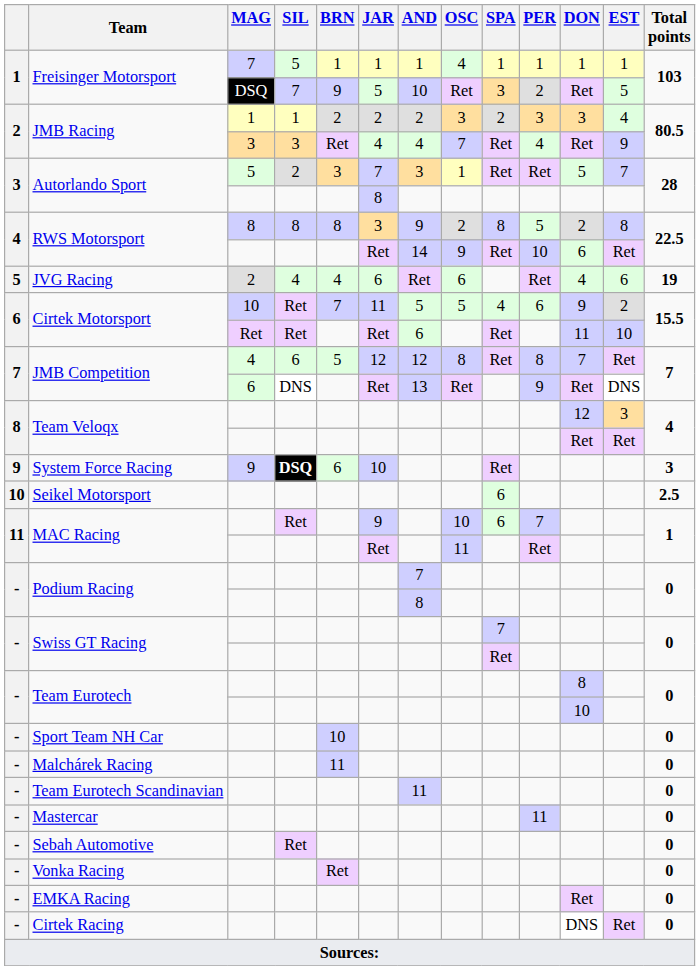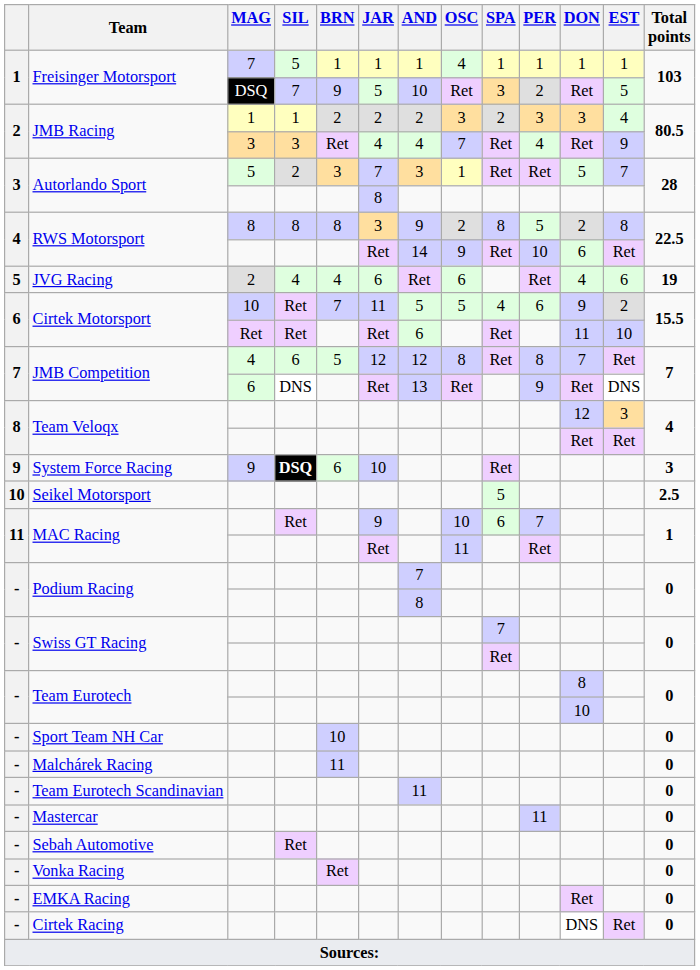Seikel Motorsport | SPA: 6 -> 5
